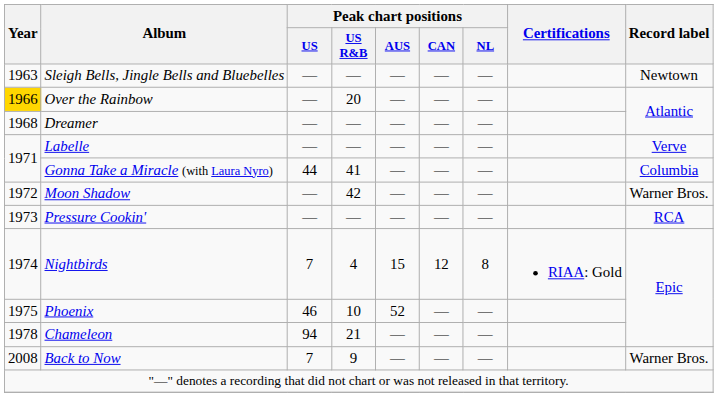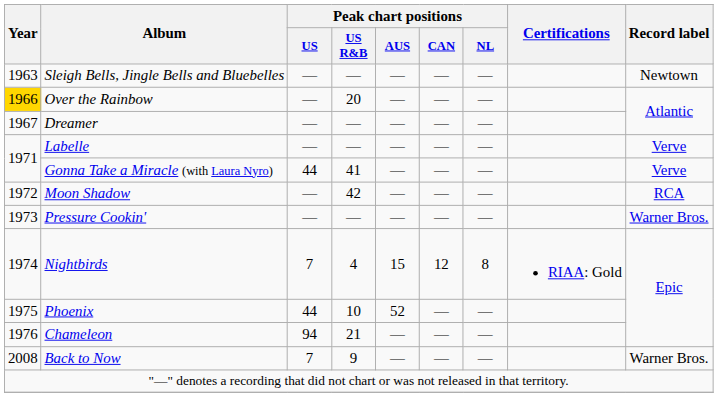Dreamer | Year: 1968 -> 1967
Gonna Take a Miracle (with Laura Nyro) | Record label: Columbia -> Verve
Moon Shadow | Record label: Warner Bros. -> RCA
Pressure Cookin' | Record label: RCA -> Warner Bros.
Phoenix | Peak chart positions / US: 46 -> 44
Chameleon | Year: 1978 -> 1976
